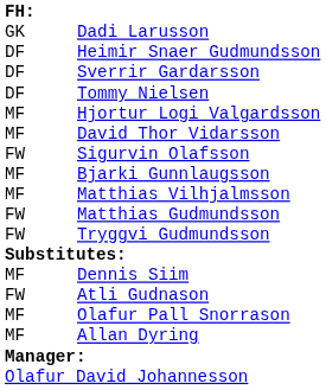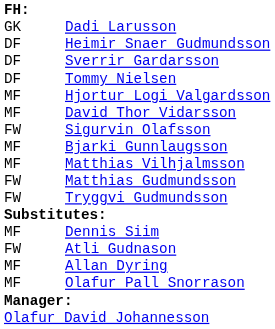rows swapped: Allan Dyring <-> Olafur Pall Snorrason
